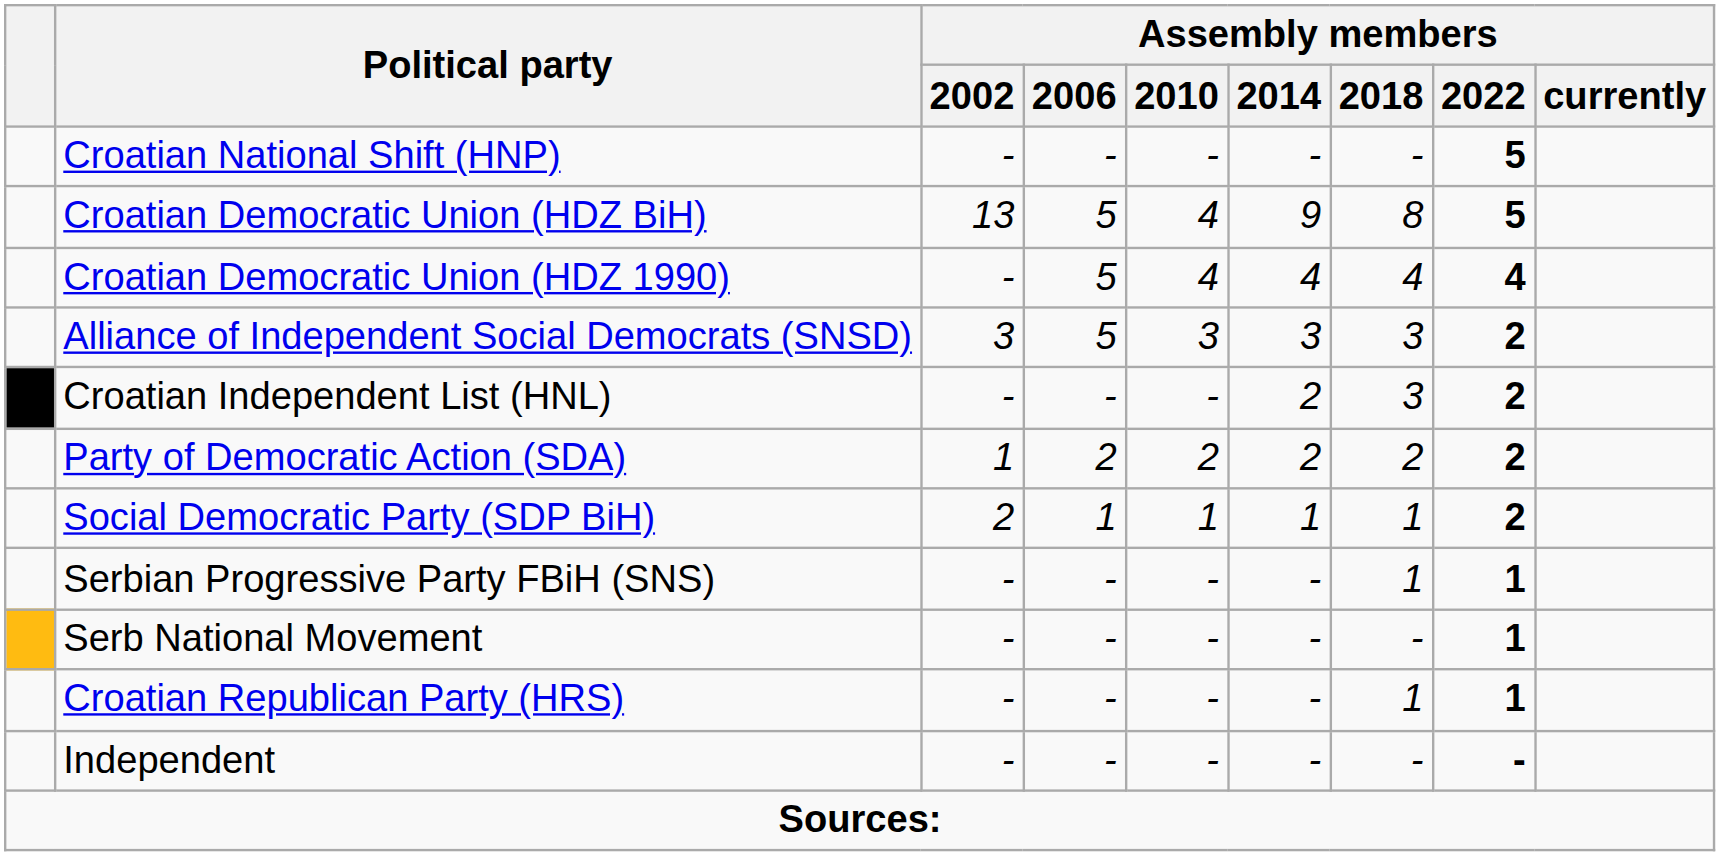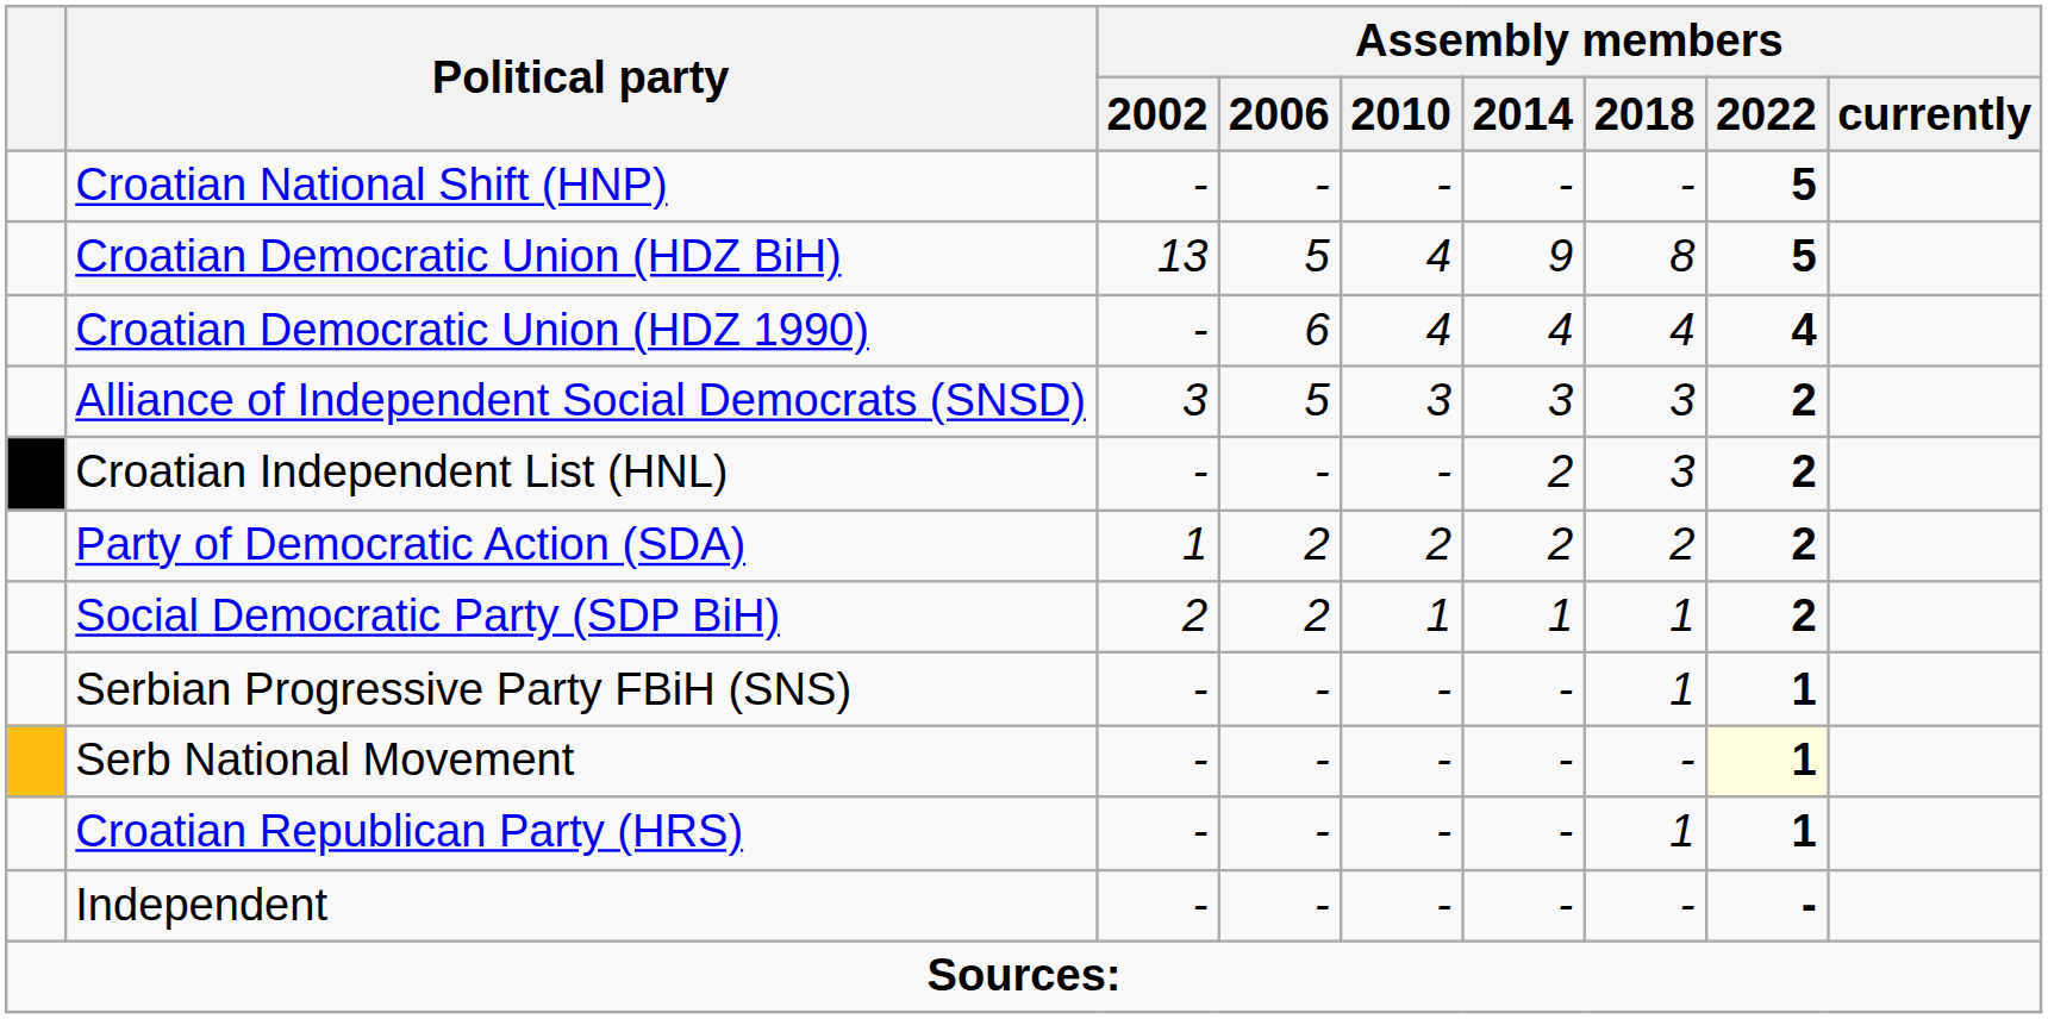Croatian Democratic Union (HDZ 1990) | Assembly members / 2006: 5 -> 6
Social Democratic Party (SDP BiH) | Assembly members / 2006: 1 -> 2
Serb National Movement | Assembly members / 2022: no background -> lightyellow background
